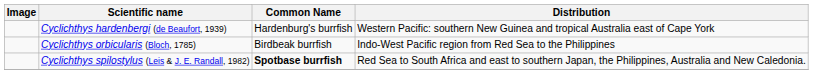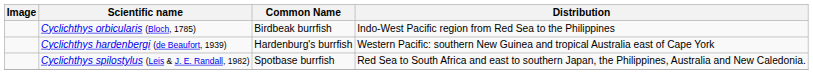rows swapped: Cyclichthys hardenbergi (de Beaufort, 1939) <-> Cyclichthys orbicularis (Bloch, 1785)
Cyclichthys spilostylus (Leis & J. E. Randall, 1982) | Common Name: bold -> normal
